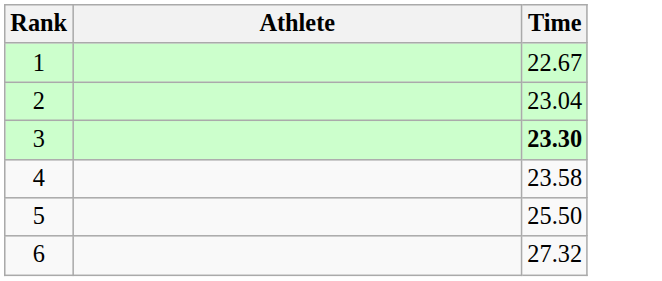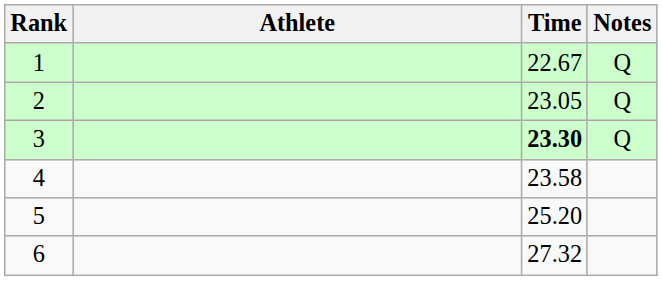+ column: Notes | Q | Q | Q
2 | Time: 23.04 -> 23.05
5 | Time: 25.50 -> 25.20
